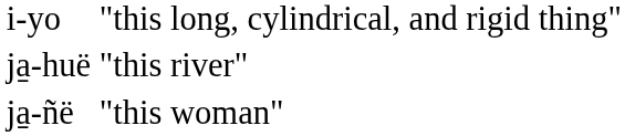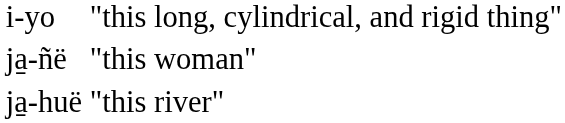rows swapped: ja̱-huë <-> ja̱-ñë
